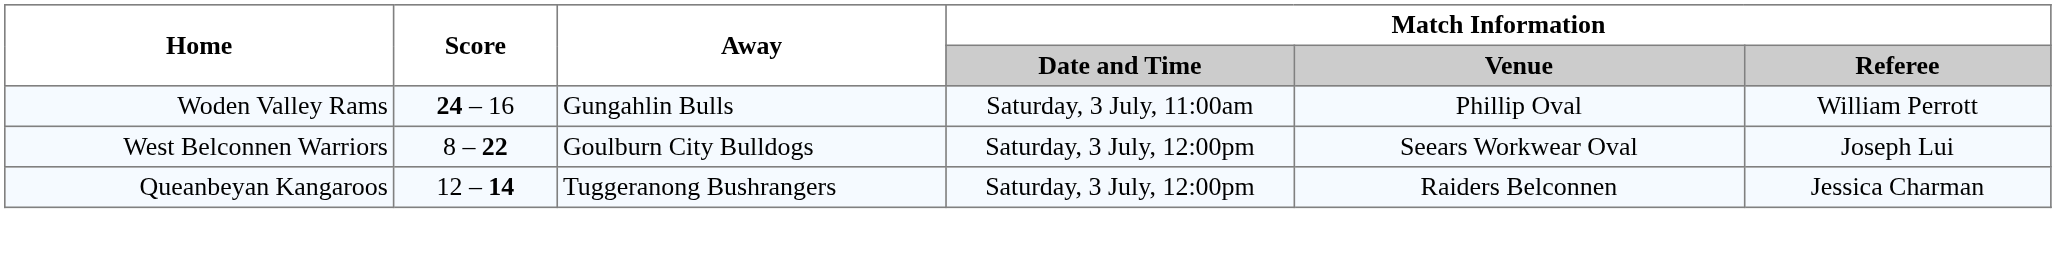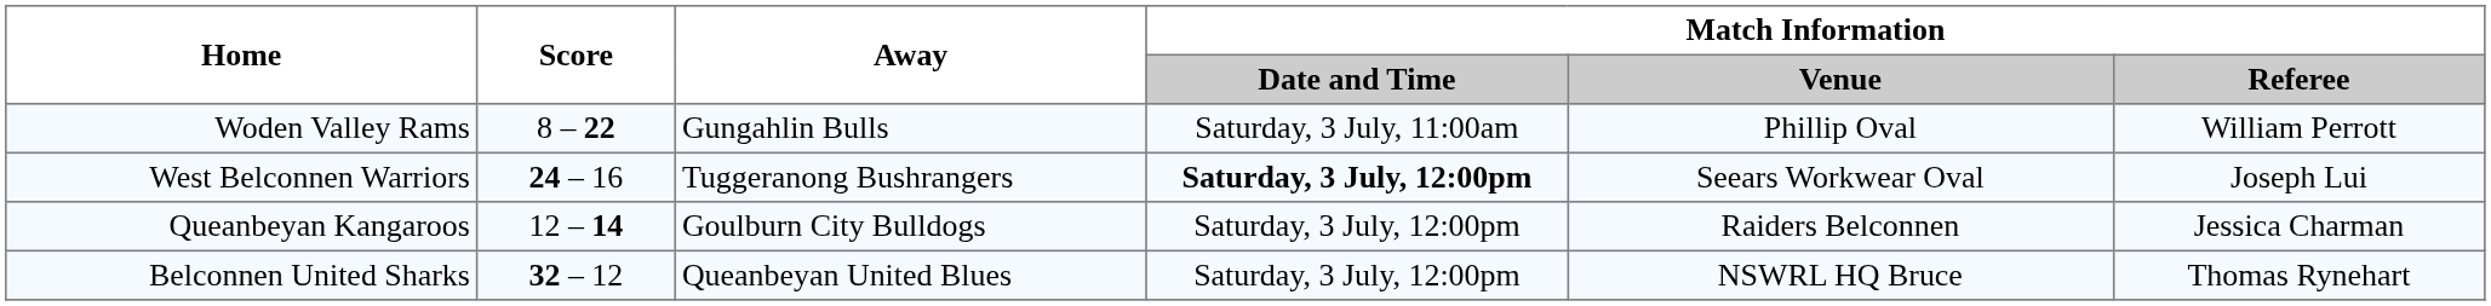Woden Valley Rams | Score: 24 – 16 -> 8 – 22
West Belconnen Warriors | Score: 8 – 22 -> 24 – 16
West Belconnen Warriors | Away: Goulburn City Bulldogs -> Tuggeranong Bushrangers
West Belconnen Warriors | Match Information / Date and Time: normal -> bold
Queanbeyan Kangaroos | Away: Tuggeranong Bushrangers -> Goulburn City Bulldogs
+ row: Belconnen United Sharks | 32 – 12 | Queanbeyan United Blues | Saturday, 3 July, 12:00pm | NSWRL HQ Bruce | Thomas Rynehart
